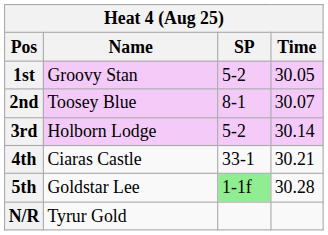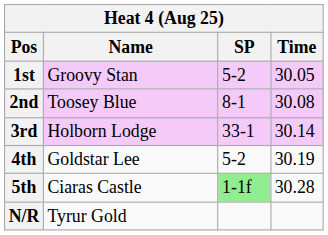2nd | Time: 30.07 -> 30.08
3rd | SP: 5-2 -> 33-1
4th | Name: Ciaras Castle -> Goldstar Lee
4th | SP: 33-1 -> 5-2
4th | Time: 30.21 -> 30.19
5th | Name: Goldstar Lee -> Ciaras Castle
